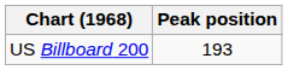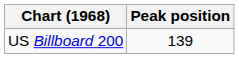US Billboard 200 | Peak position: 193 -> 139
